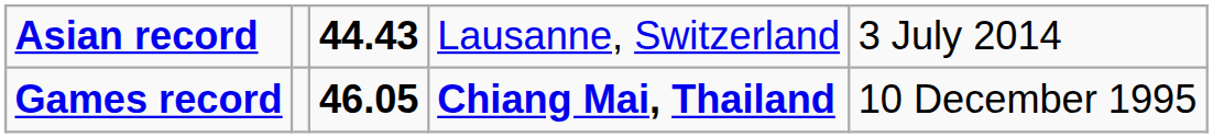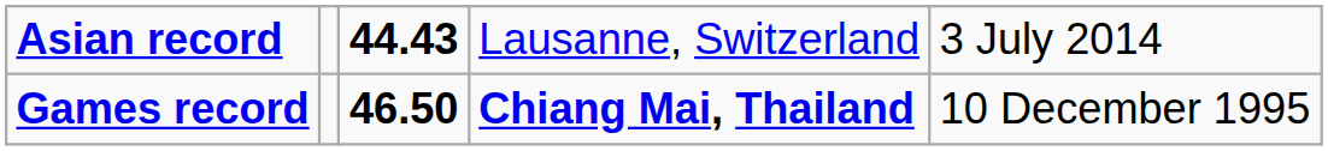Games record | column 3: 46.05 -> 46.50
